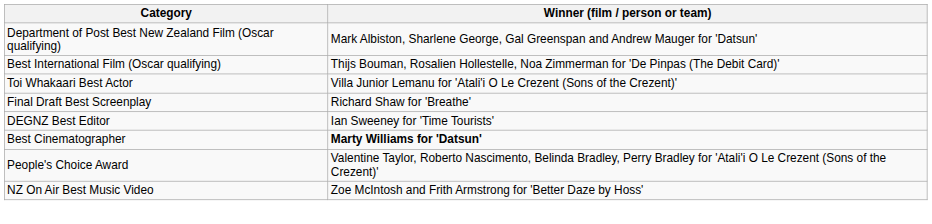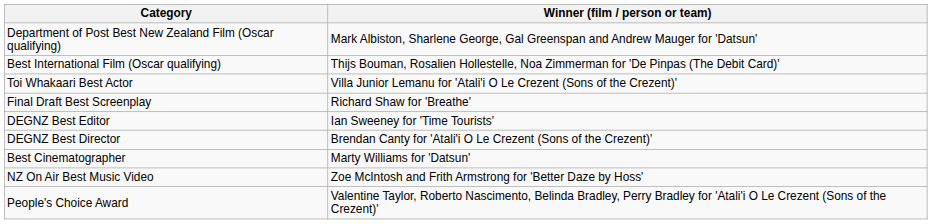+ row: DEGNZ Best Director | Brendan Canty for 'Atali'i O Le Crezent (Sons of the Crezent)'
Best Cinematographer | Winner (film / person or team): bold -> normal
rows swapped: NZ On Air Best Music Video <-> People's Choice Award
